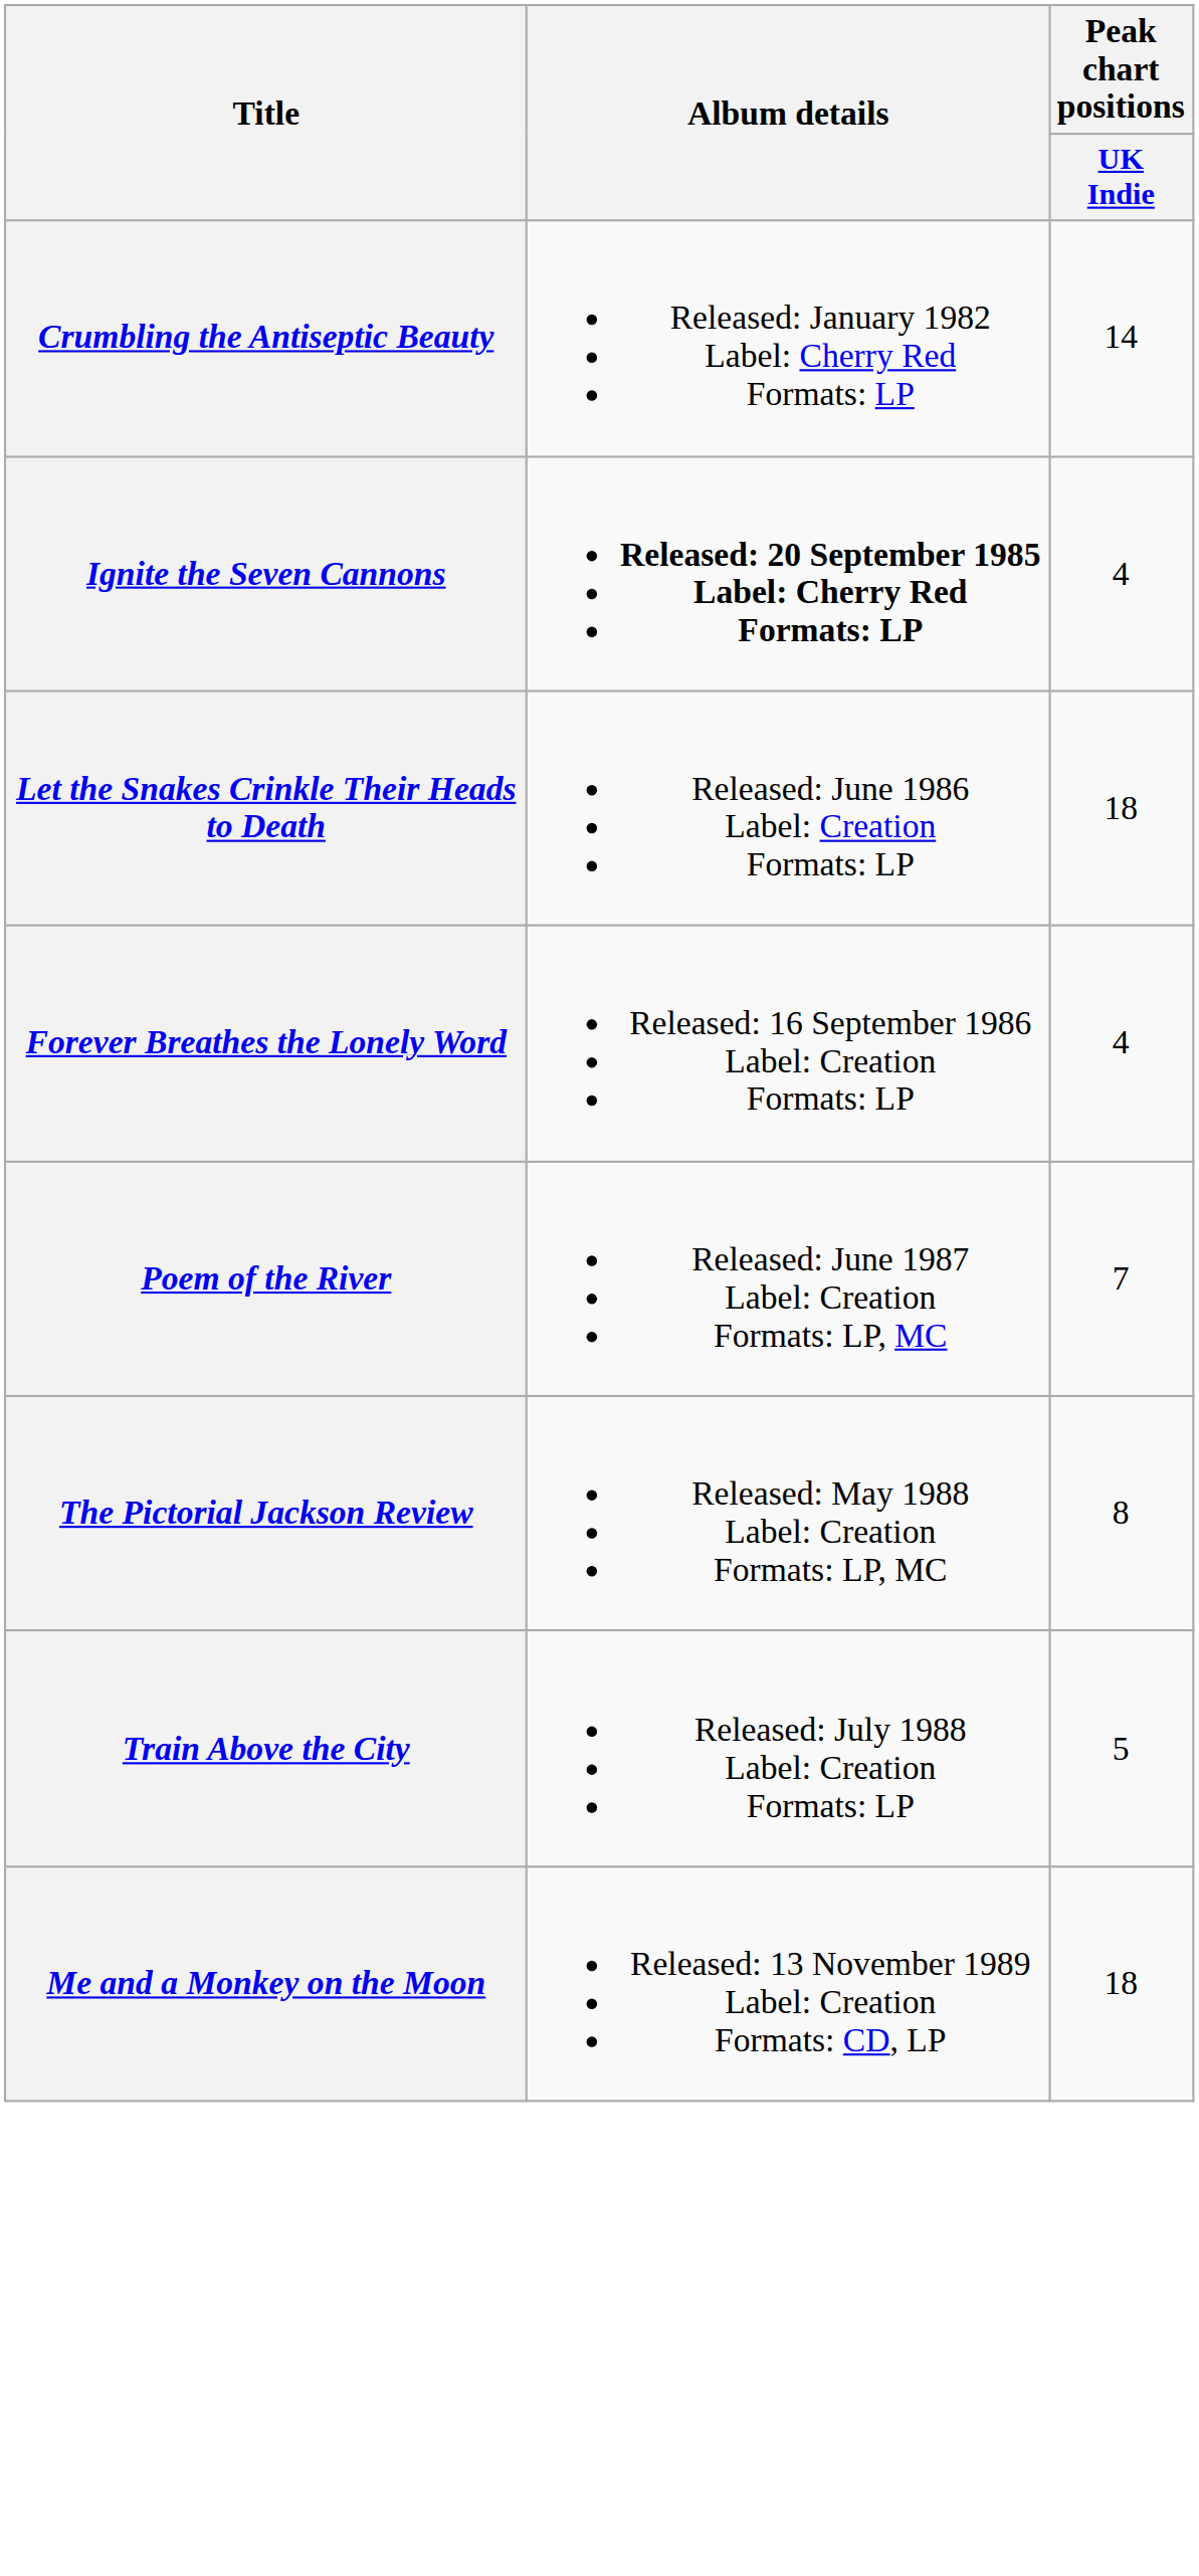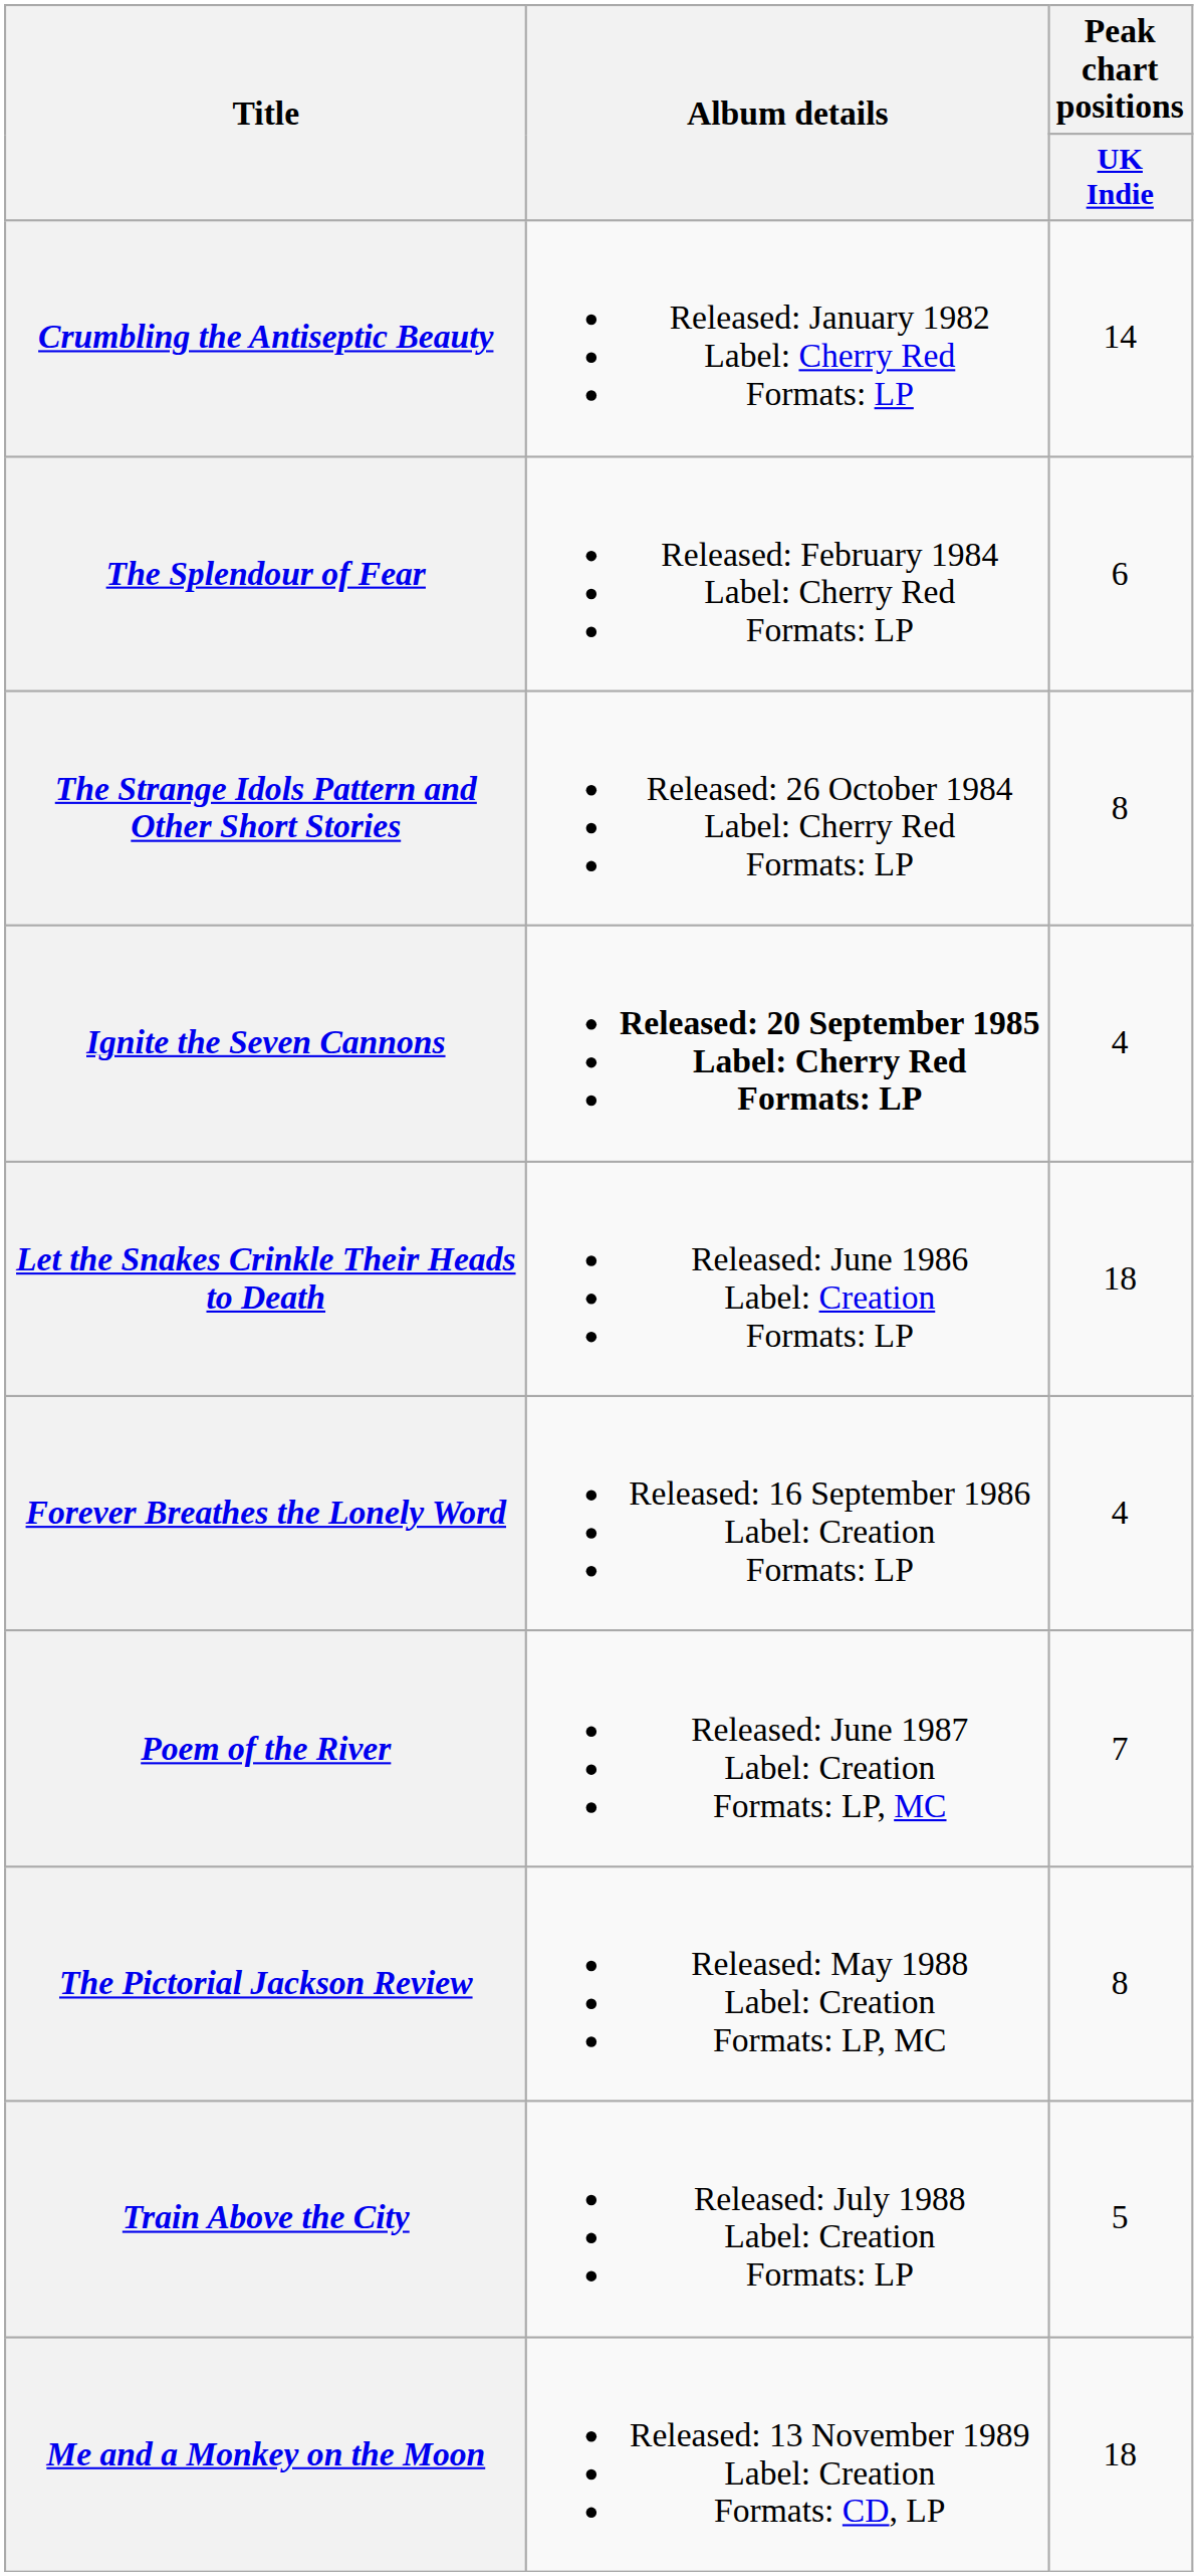+ row: The Splendour of Fear | Released: February 1984 Label: Cherry Red Formats: LP | 6
+ row: The Strange Idols Pattern and Other Short Stories | Released: 26 October 1984 Label: Cherry Red Formats: LP | 8
